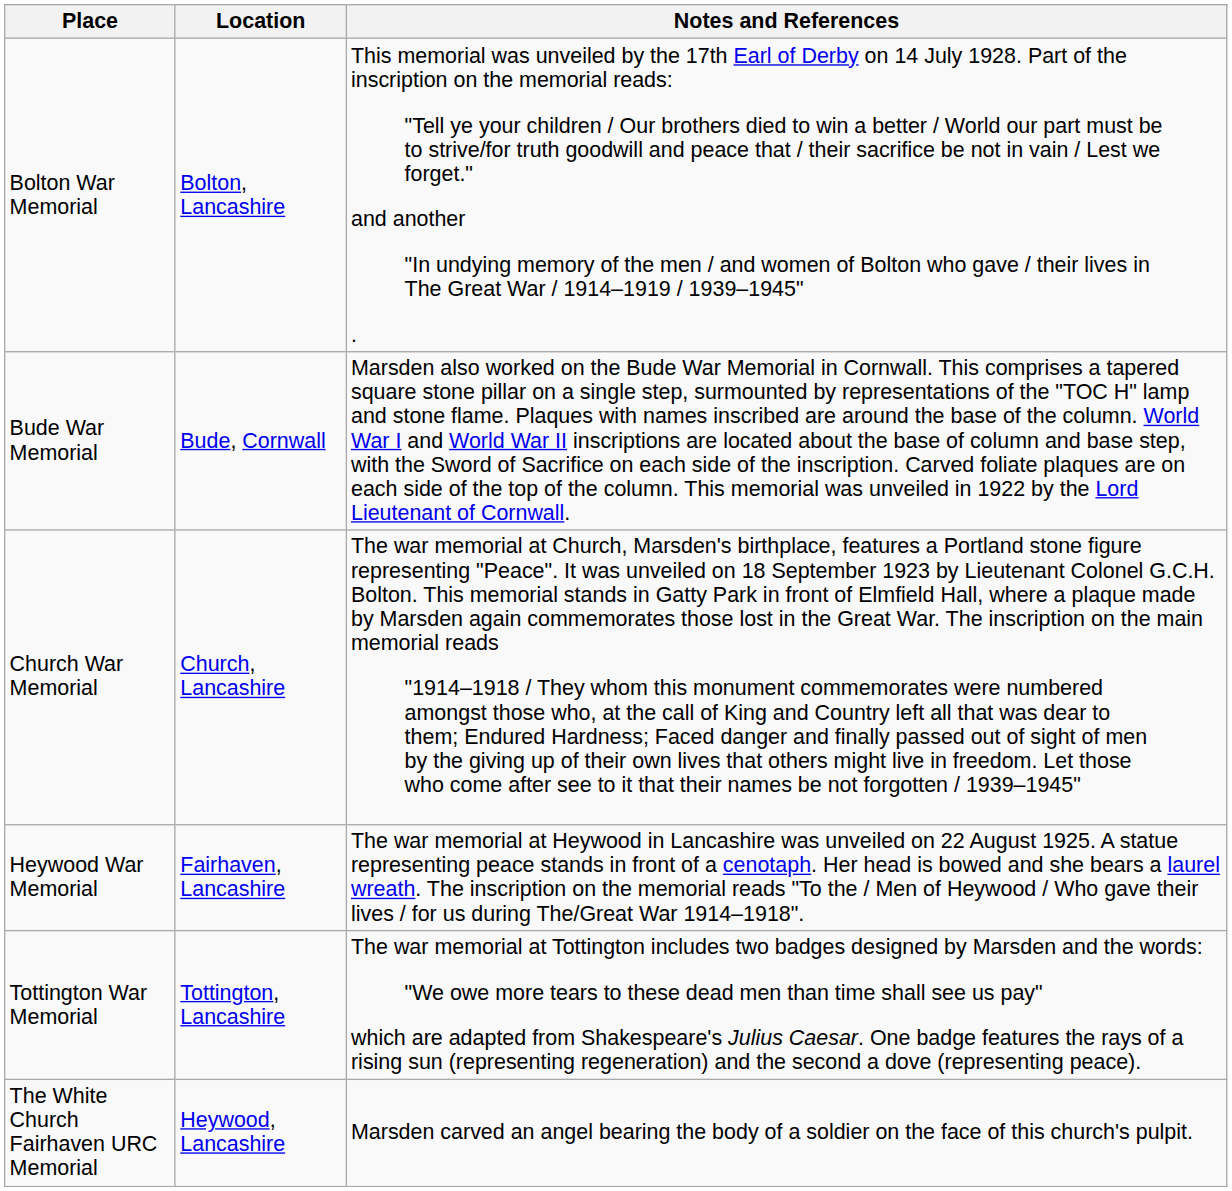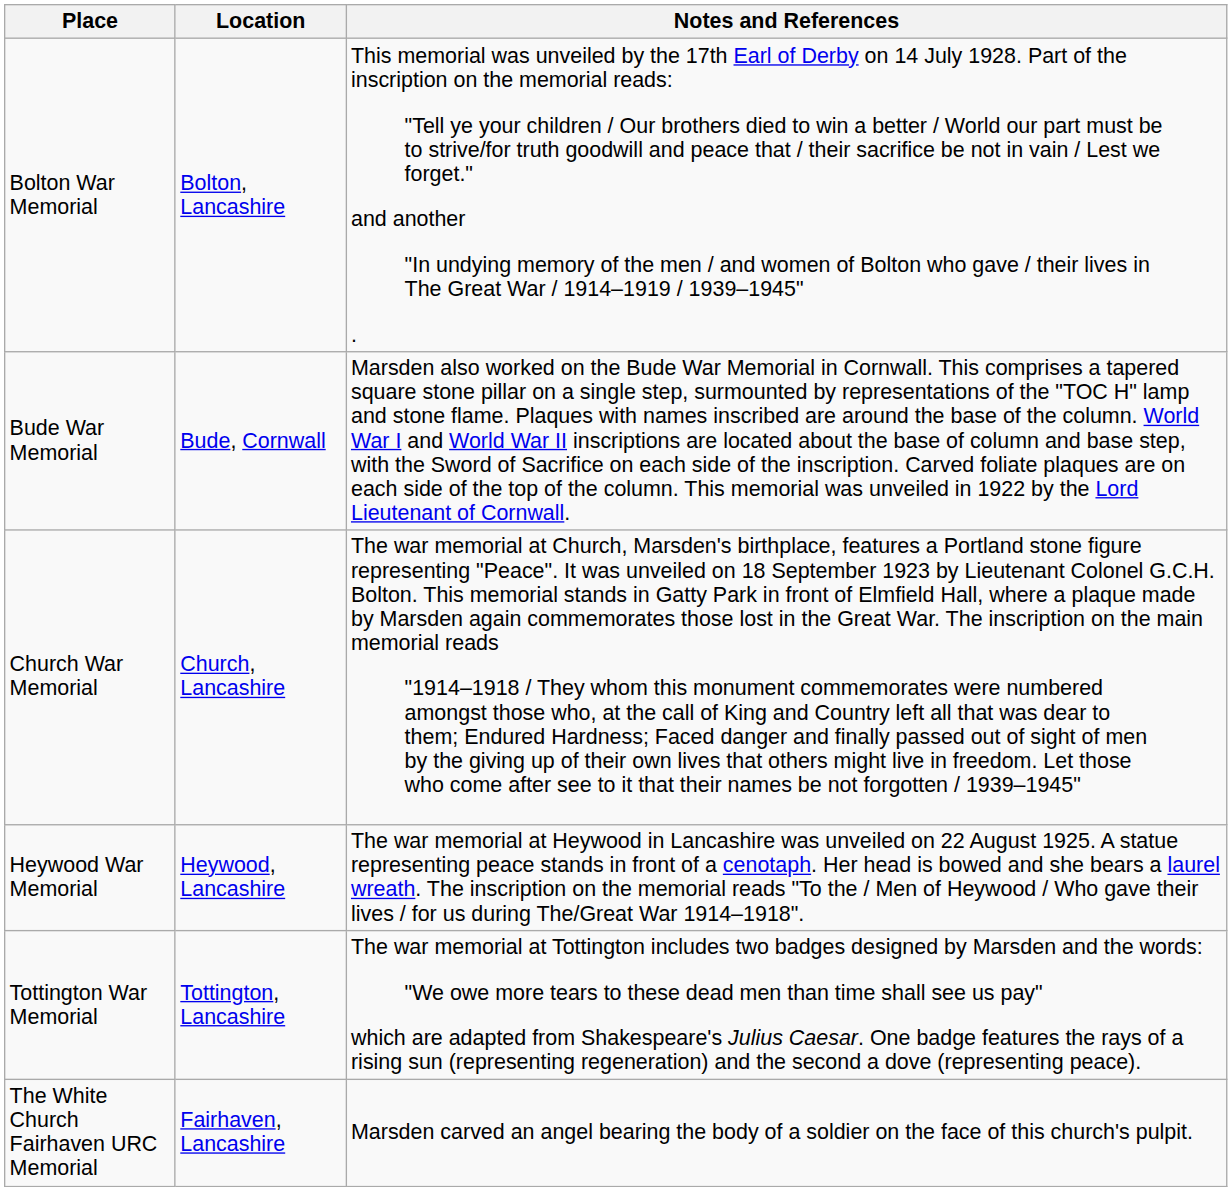Heywood War Memorial | Location: Fairhaven, Lancashire -> Heywood, Lancashire
The White Church Fairhaven URC Memorial | Location: Heywood, Lancashire -> Fairhaven, Lancashire
